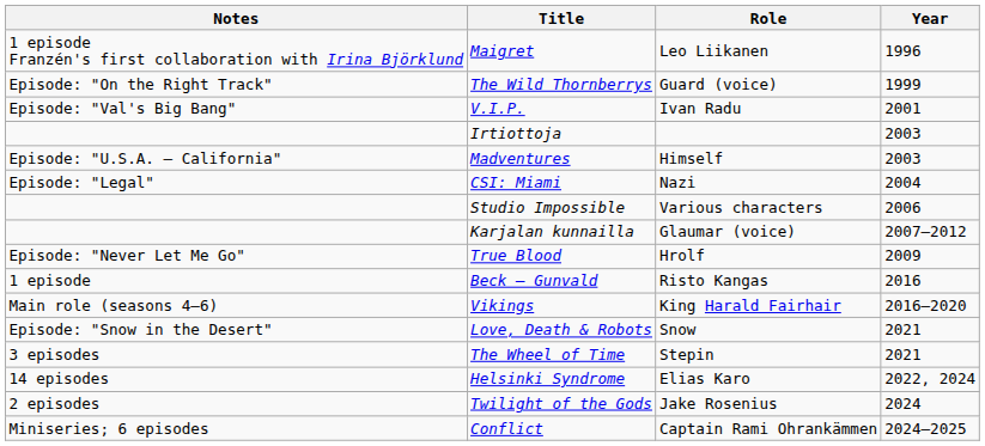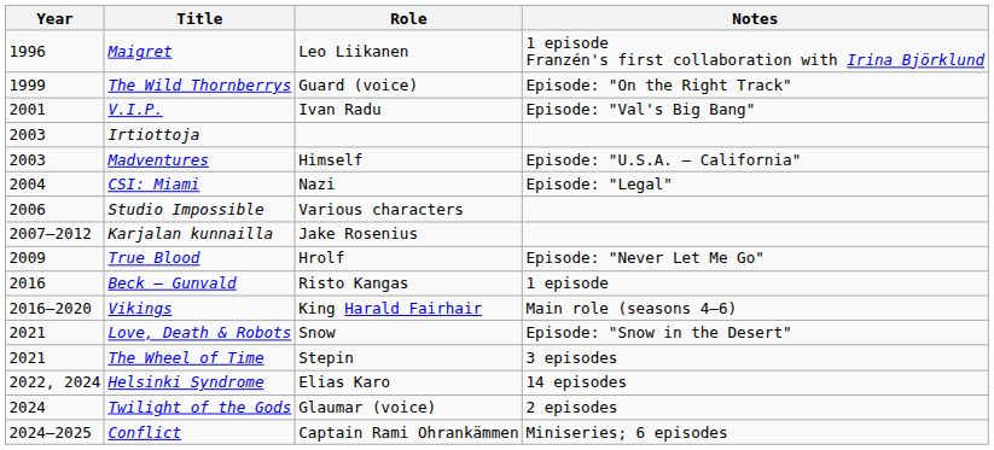columns swapped: Year <-> Notes
Karjalan kunnailla | Role: Glaumar (voice) -> Jake Rosenius
Twilight of the Gods | Role: Jake Rosenius -> Glaumar (voice)
